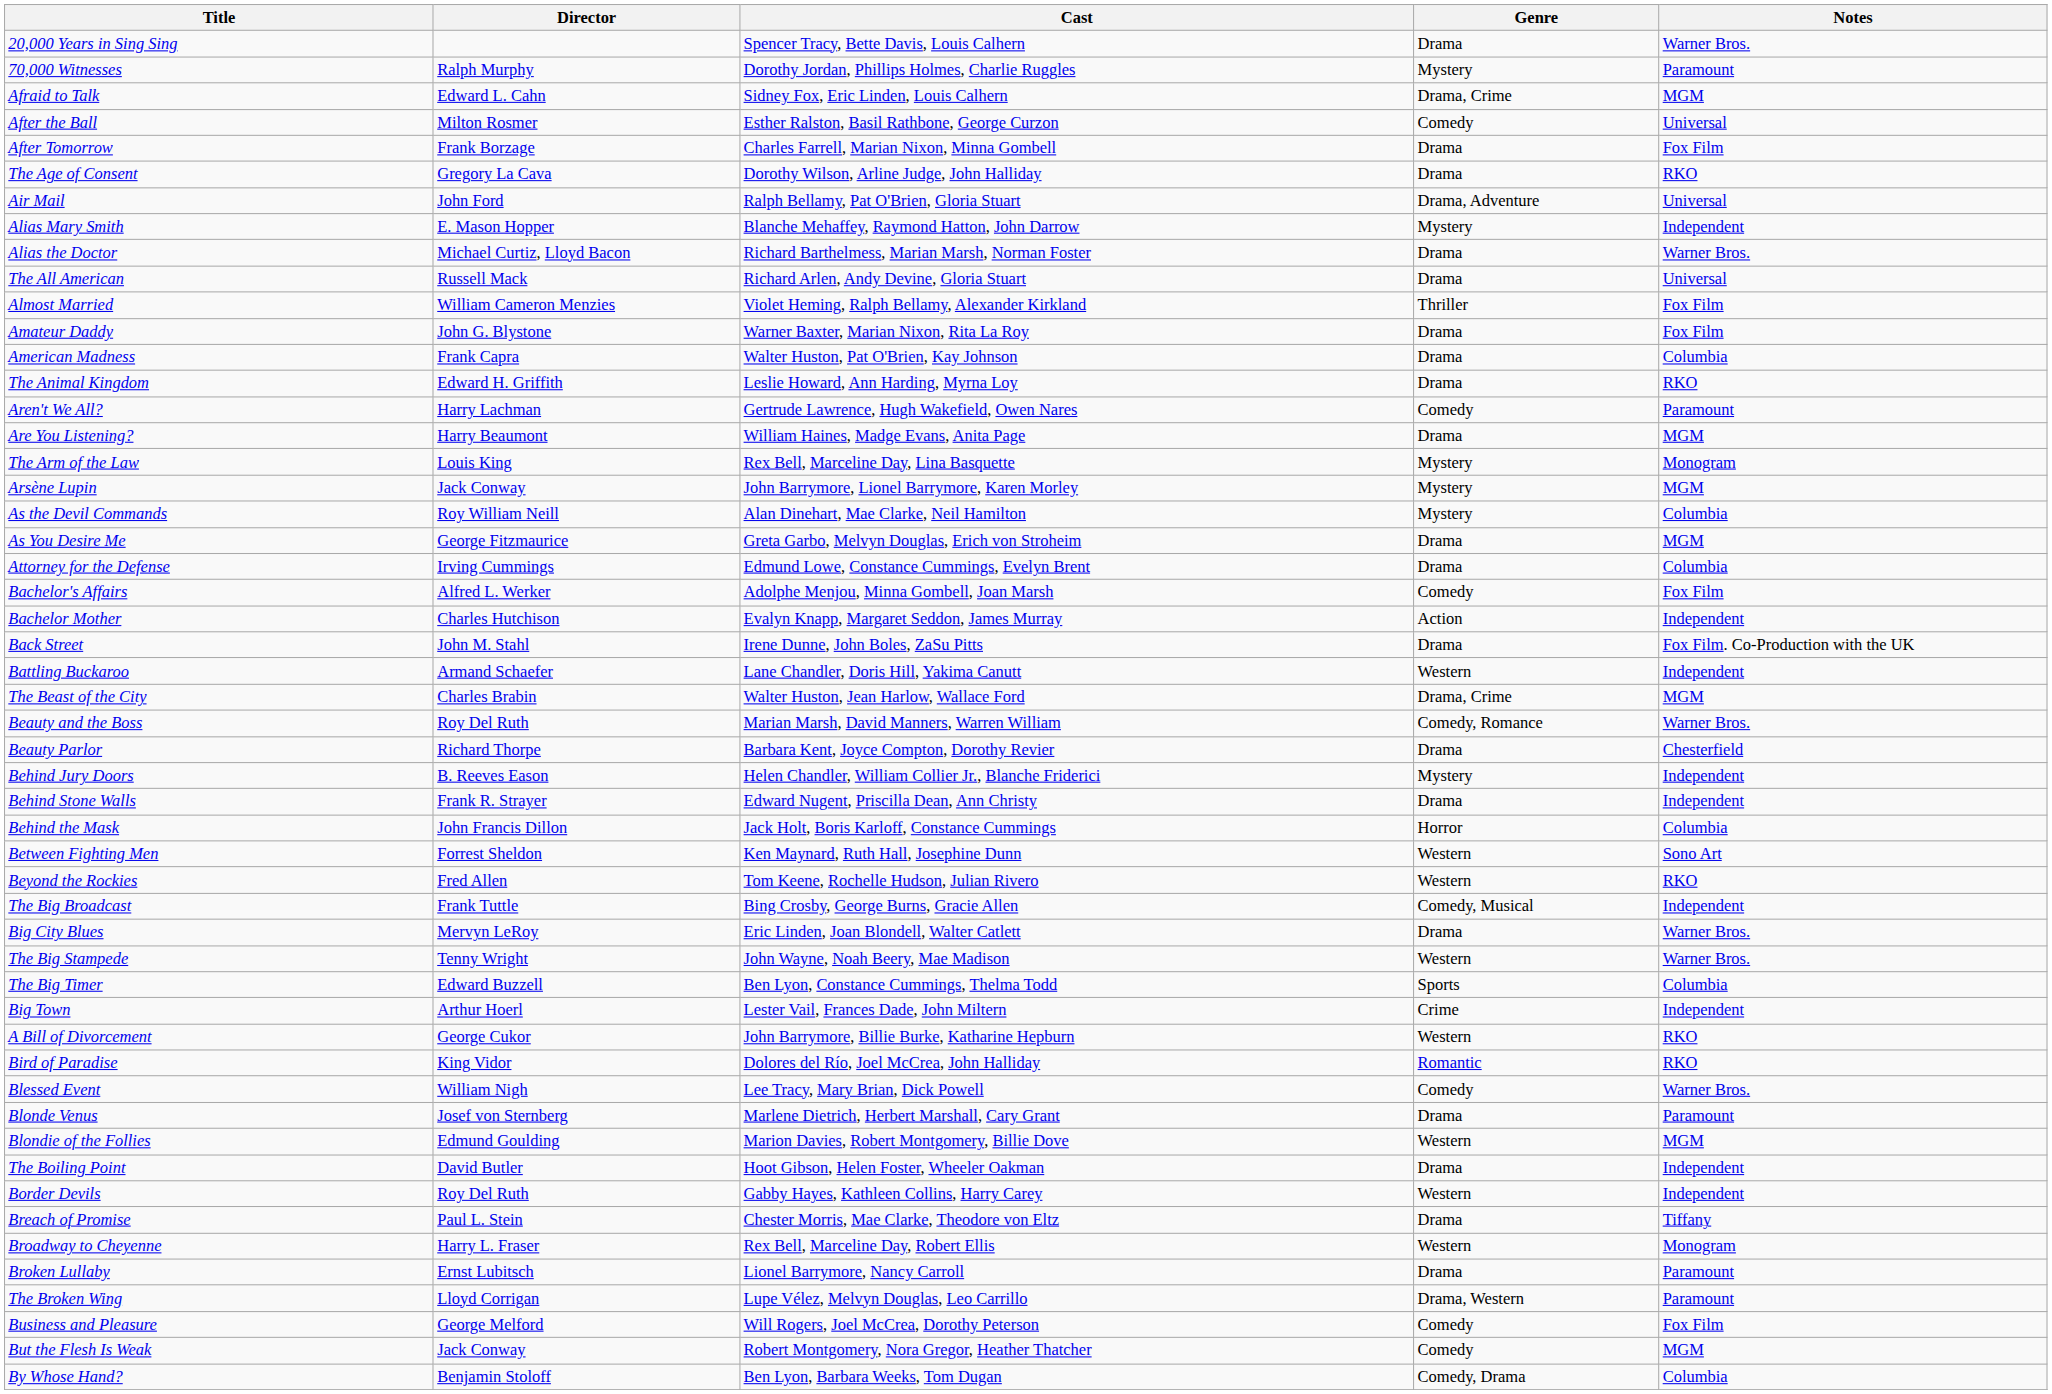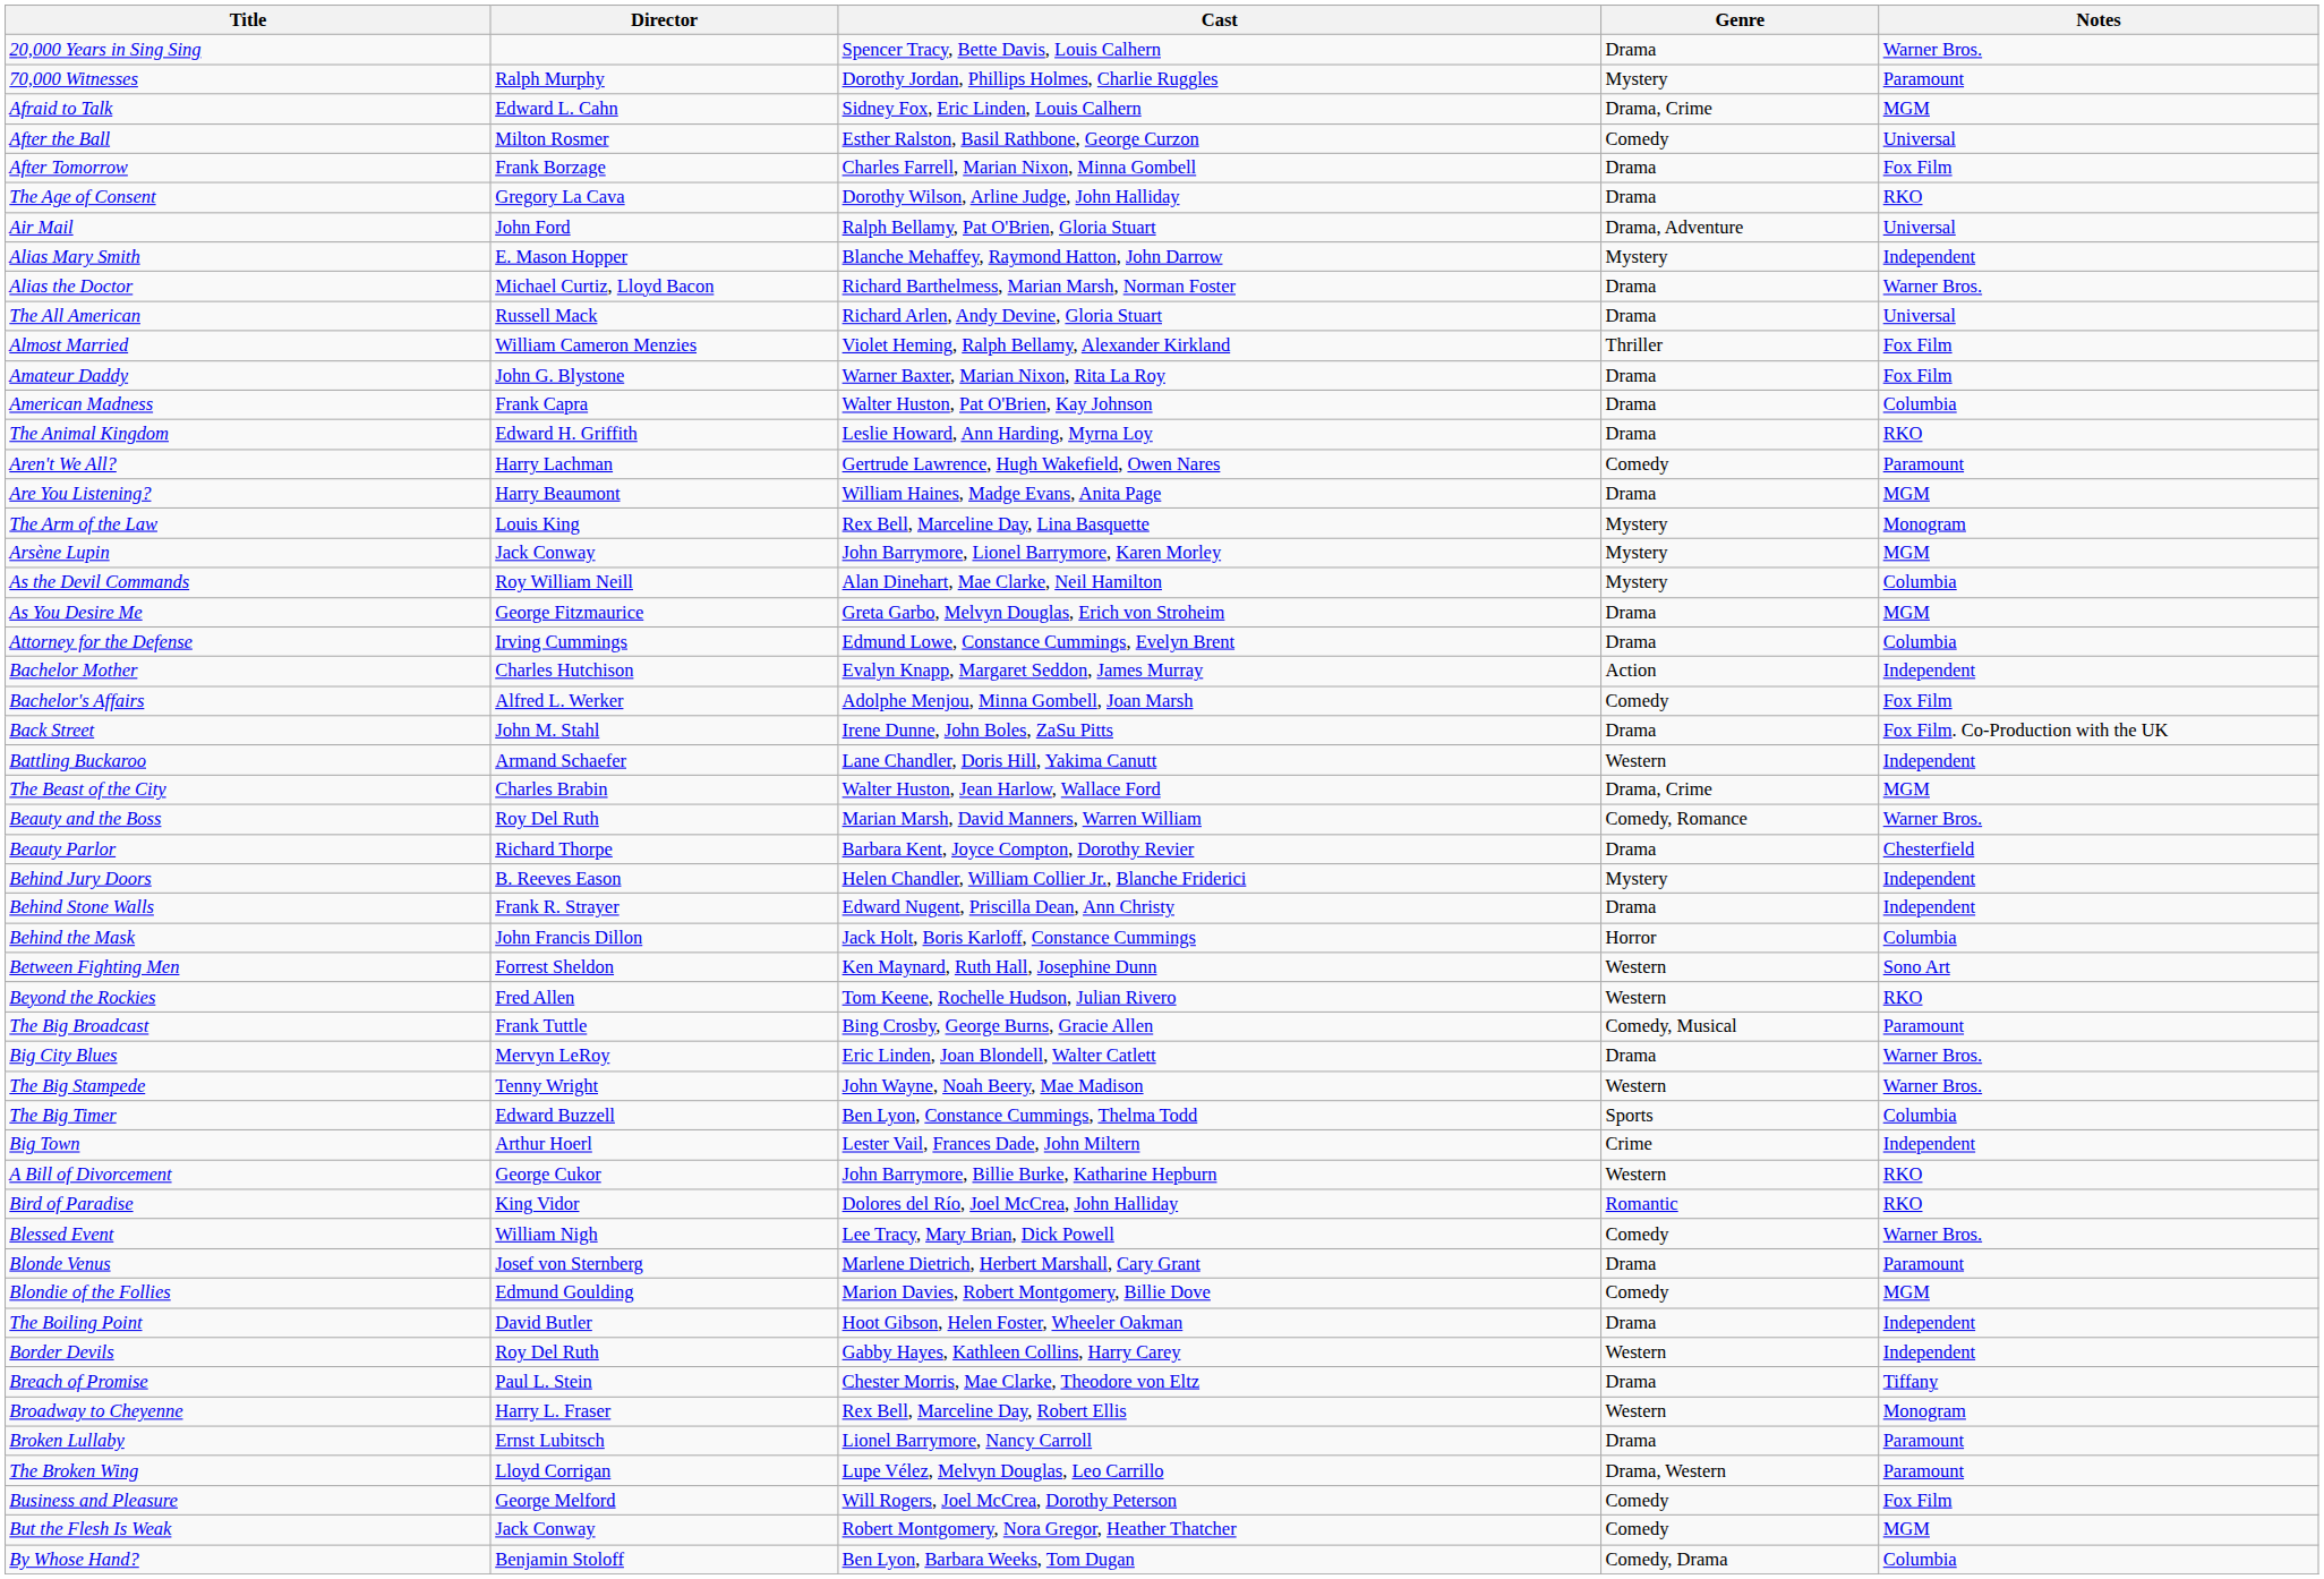rows swapped: Bachelor's Affairs <-> Bachelor Mother
The Big Broadcast | Notes: Independent -> Paramount
Blondie of the Follies | Genre: Western -> Comedy
